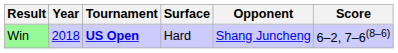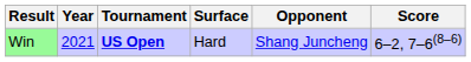Win | Year: 2018 -> 2021
